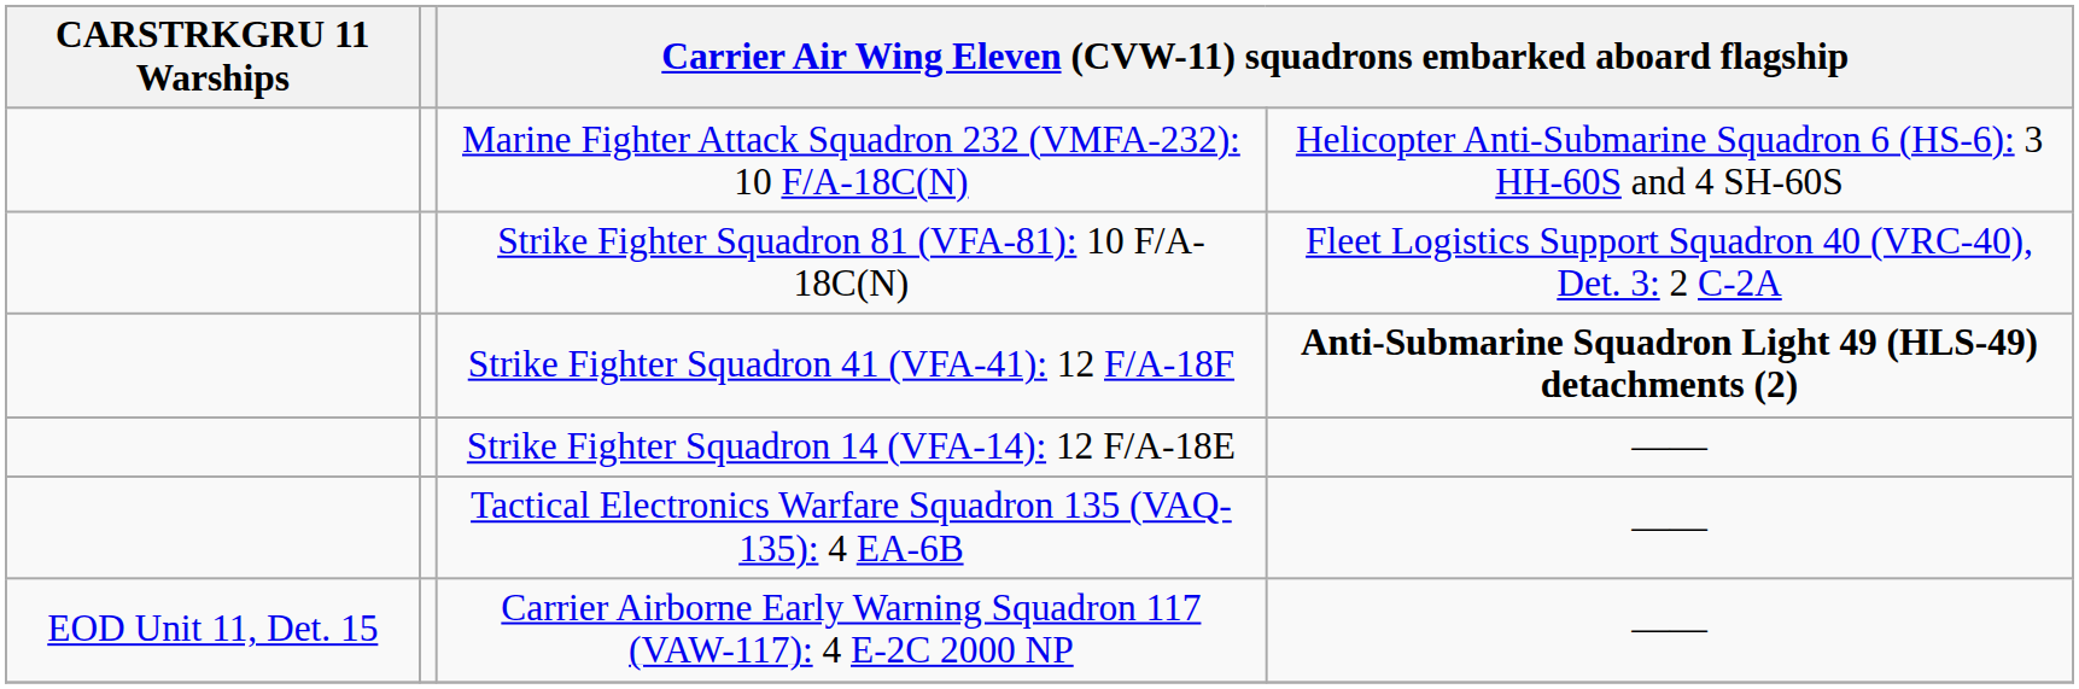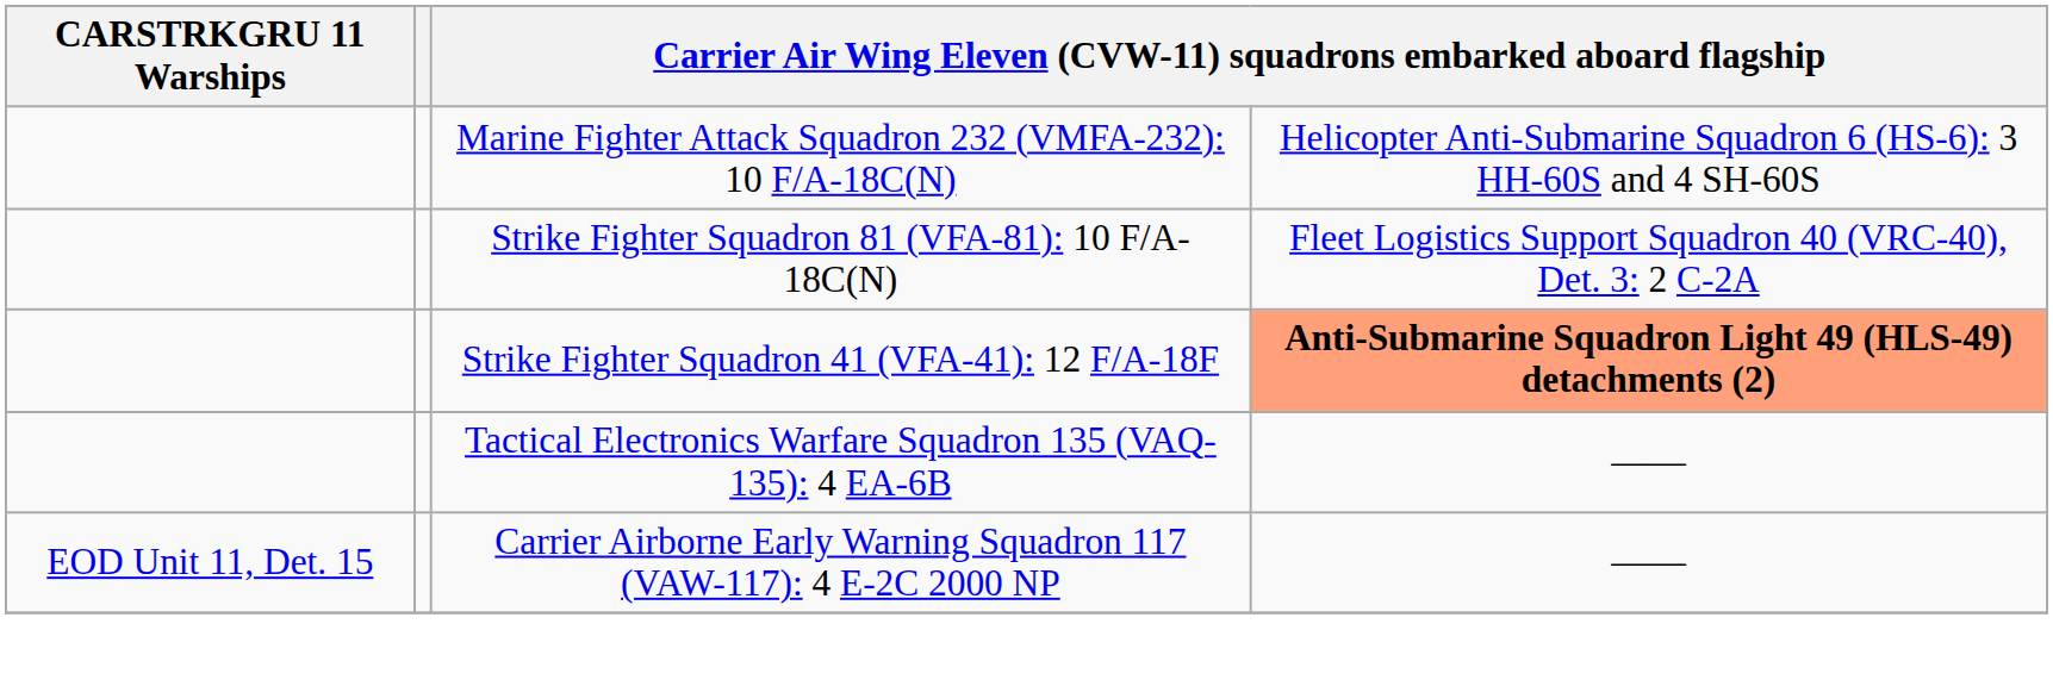Strike Fighter Squadron 41 (VFA-41): 12 F/A-18F | column 4: no background -> lightsalmon background
- row: Strike Fighter Squadron 14 (VFA-14): 12 F/A-18E | ——
